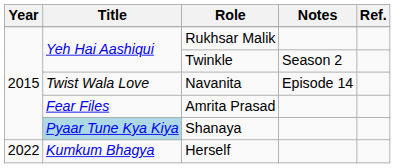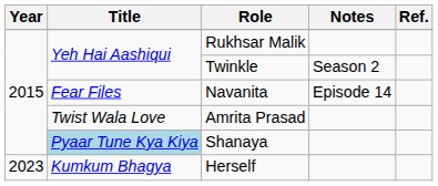Navanita | Title: Twist Wala Love -> Fear Files
Amrita Prasad | Title: Fear Files -> Twist Wala Love
Herself | Year: 2022 -> 2023
